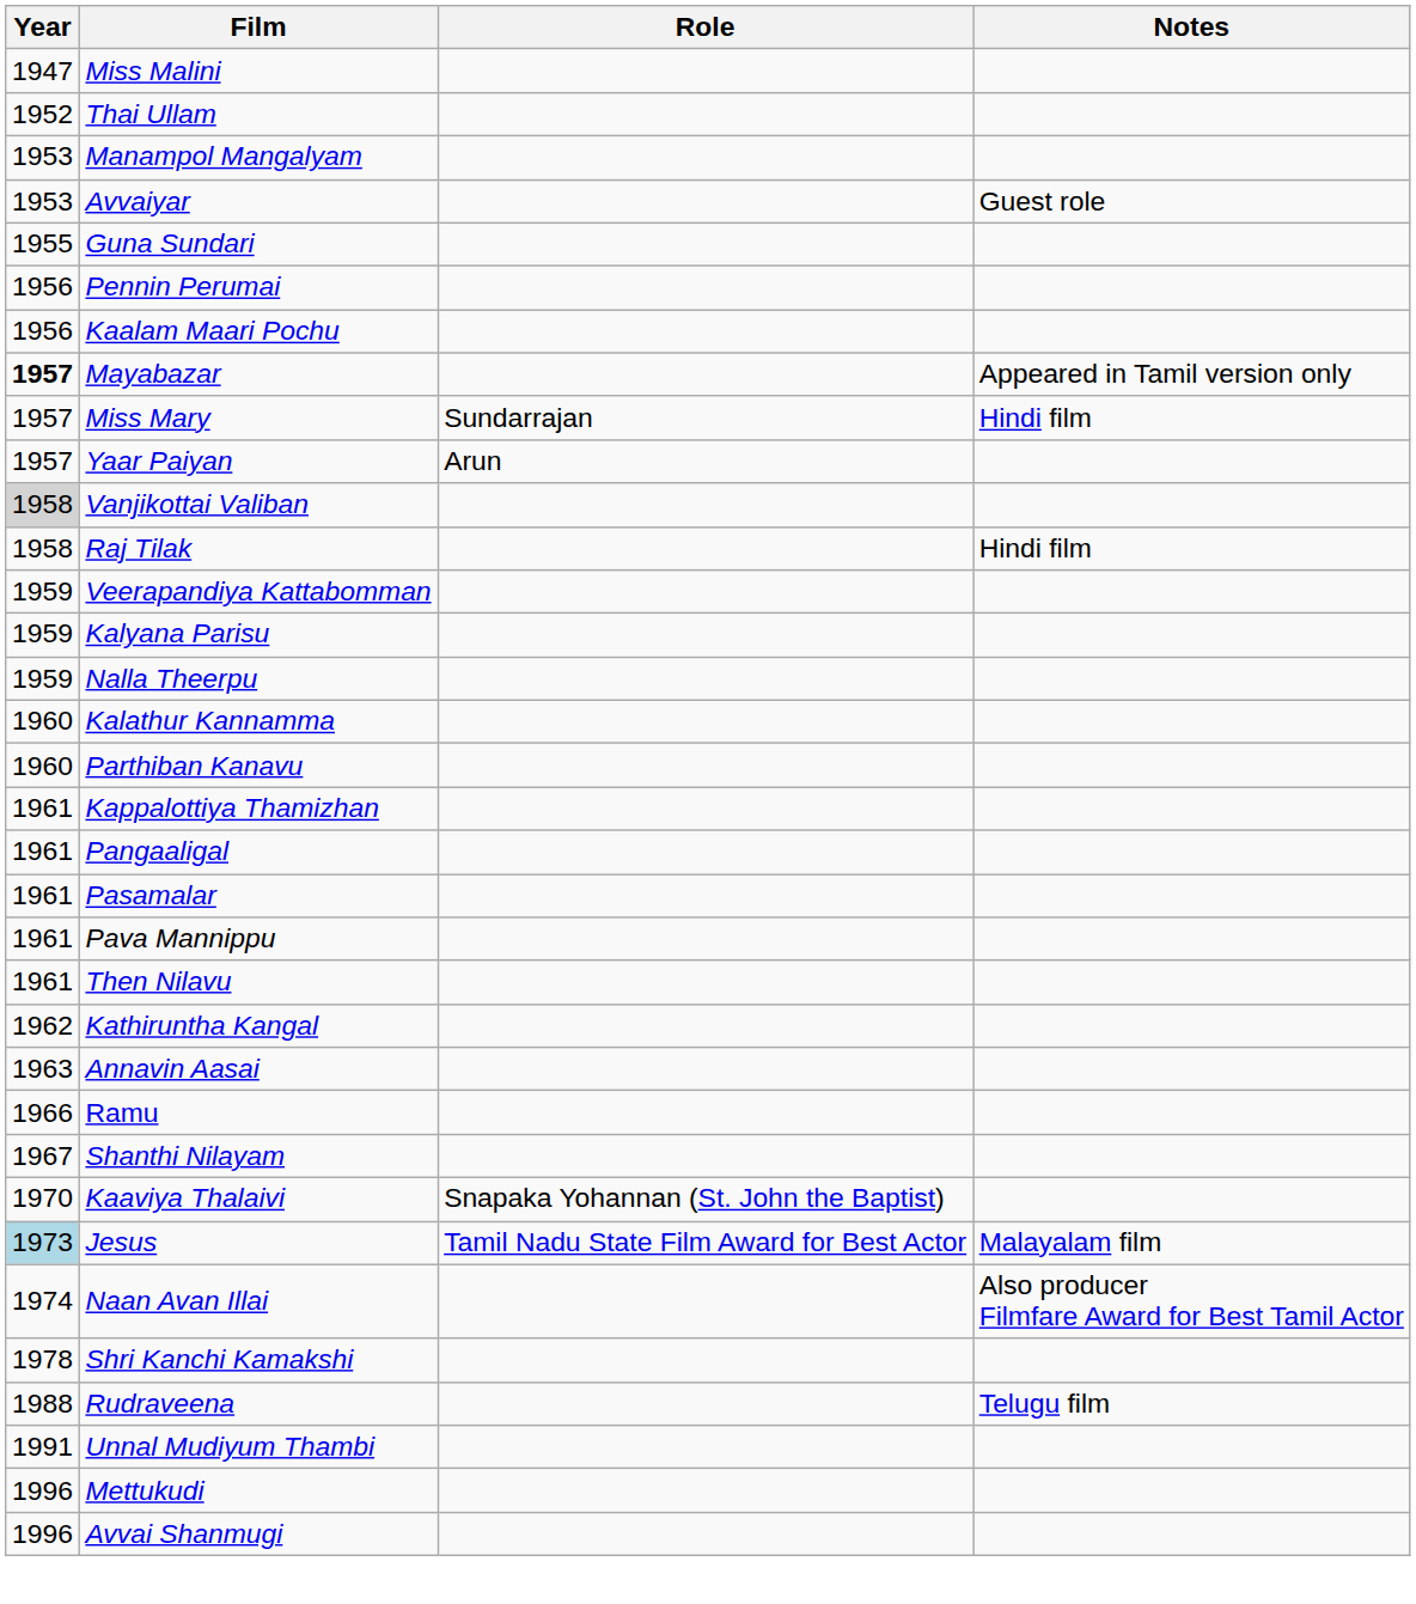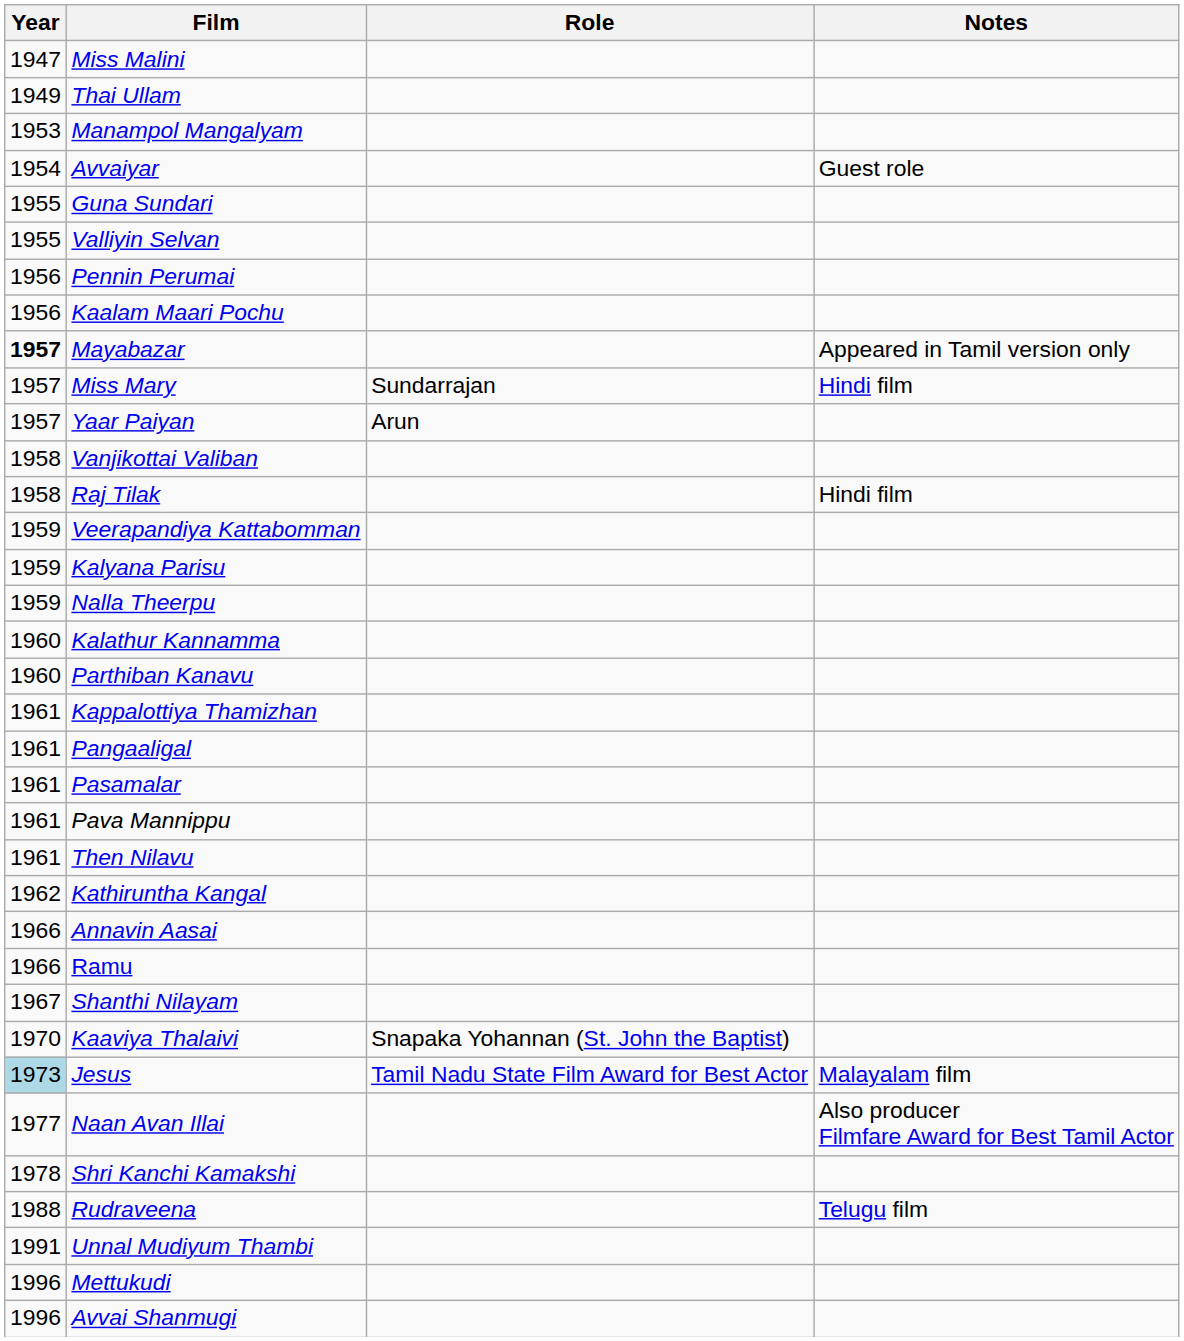Thai Ullam | Year: 1952 -> 1949
Avvaiyar | Year: 1953 -> 1954
+ row: 1955 | Valliyin Selvan
Vanjikottai Valiban | Year: lightgrey background -> no background
Annavin Aasai | Year: 1963 -> 1966
Naan Avan Illai | Year: 1974 -> 1977
